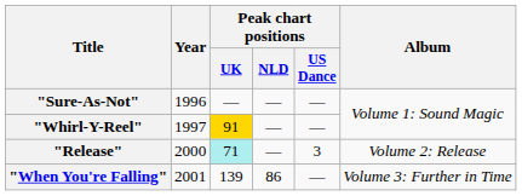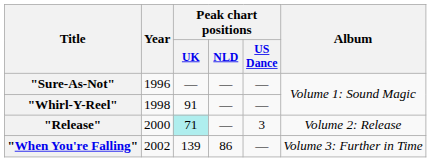"Whirl-Y-Reel" | Year: 1997 -> 1998
"Whirl-Y-Reel" | Peak chart positions / UK: gold background -> no background
"When You're Falling" | Year: 2001 -> 2002
